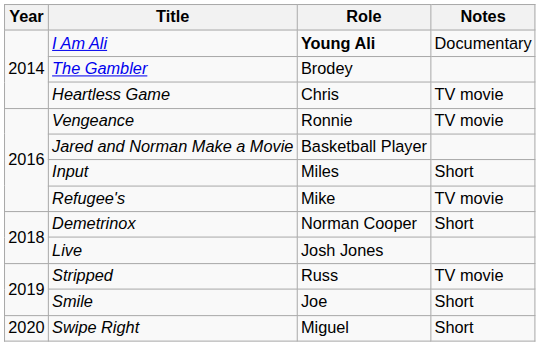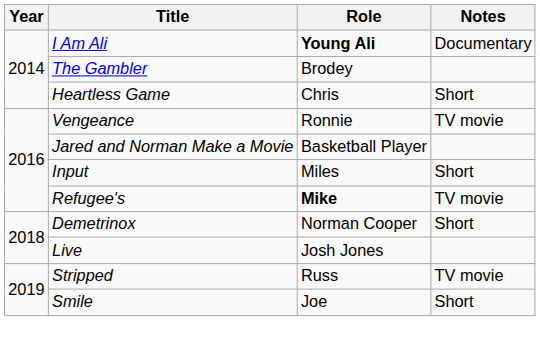Heartless Game | Notes: TV movie -> Short
Refugee's | Role: normal -> bold
- row: 2020 | Swipe Right | Miguel | Short
